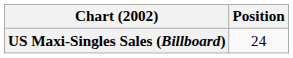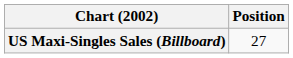US Maxi-Singles Sales (Billboard) | Position: 24 -> 27
